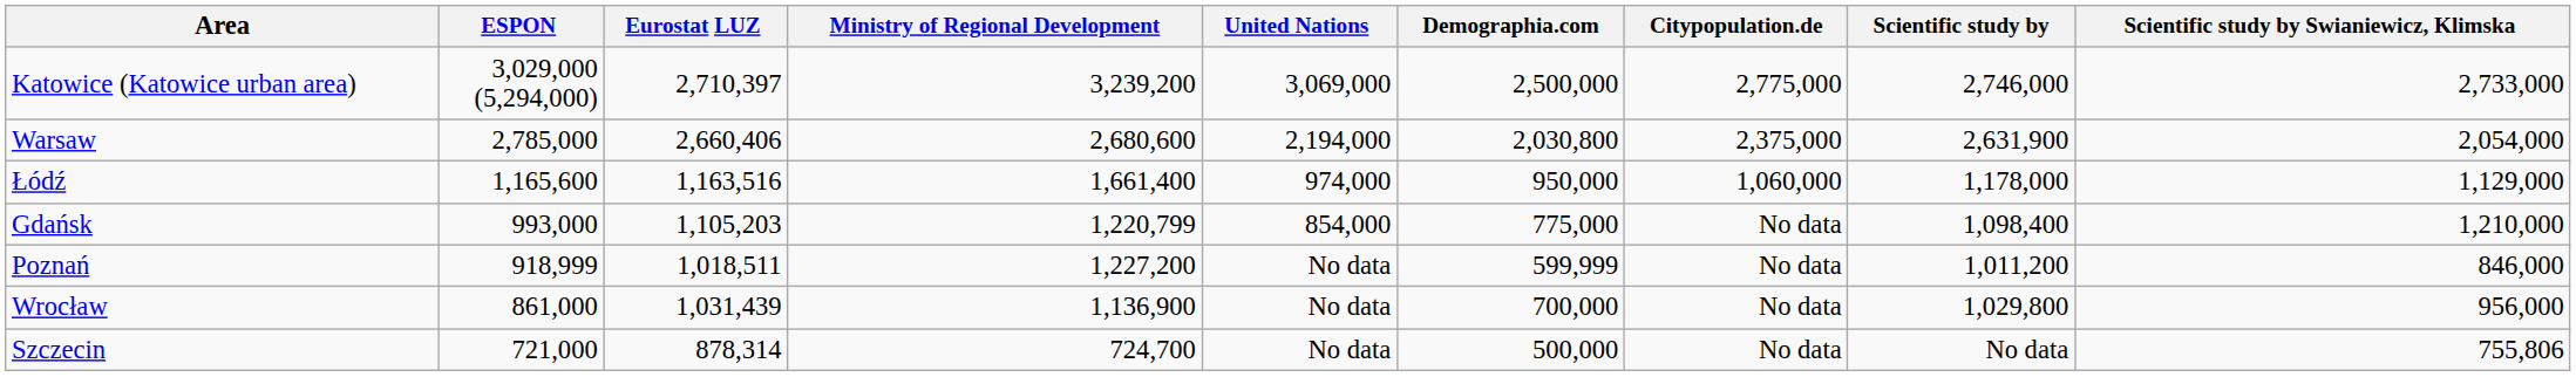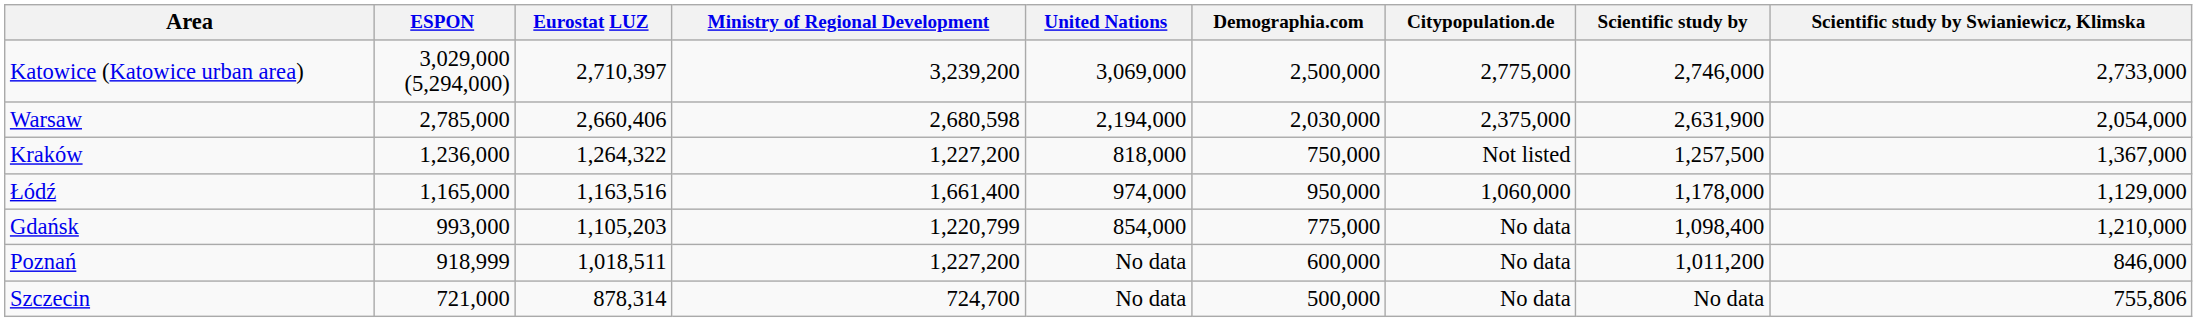Warsaw | Ministry of Regional Development: 2,680,600 -> 2,680,598
Warsaw | Demographia.com: 2,030,800 -> 2,030,000
+ row: Kraków | 1,236,000 | 1,264,322 | 1,227,200 | 818,000 | 750,000 | Not listed | 1,257,500 | 1,367,000
Łódź | ESPON: 1,165,600 -> 1,165,000
Poznań | Demographia.com: 599,999 -> 600,000
- row: Wrocław | 861,000 | 1,031,439 | 1,136,900 | No data | 700,000 | No data | 1,029,800 | 956,000
